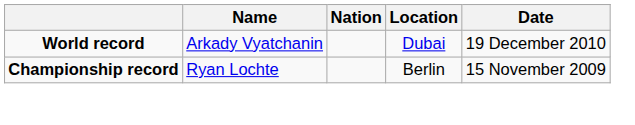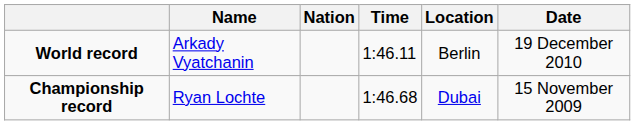+ column: Time | 1:46.11 | 1:46.68
World record | Location: Dubai -> Berlin
Championship record | Location: Berlin -> Dubai
